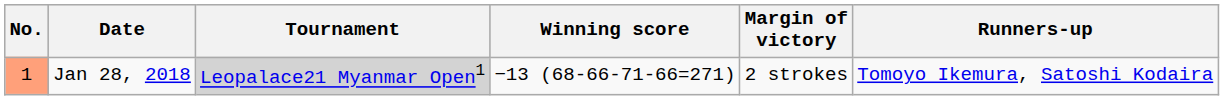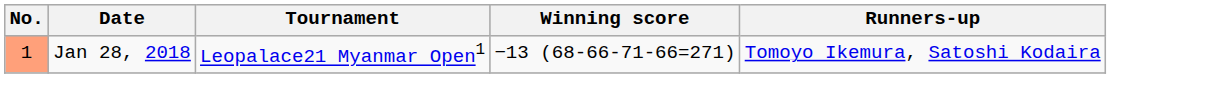- column: Margin of victory | 2 strokes
Jan 28, 2018 | Tournament: lightgrey background -> no background
